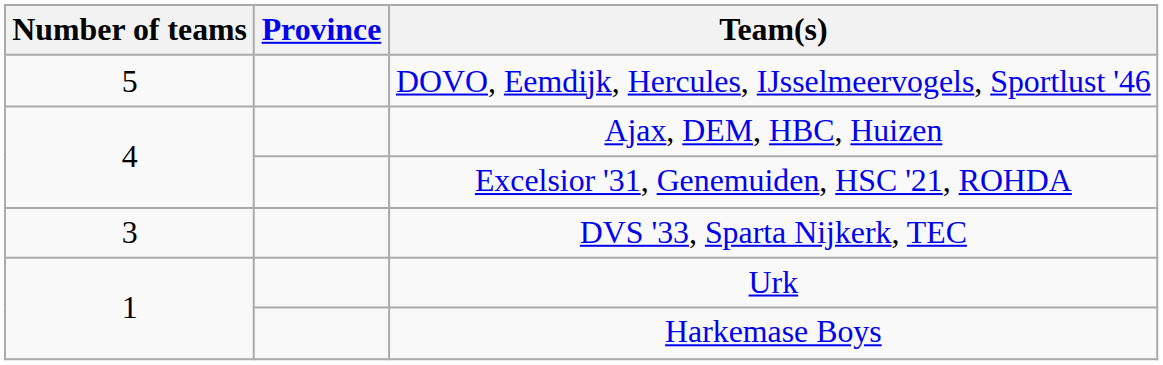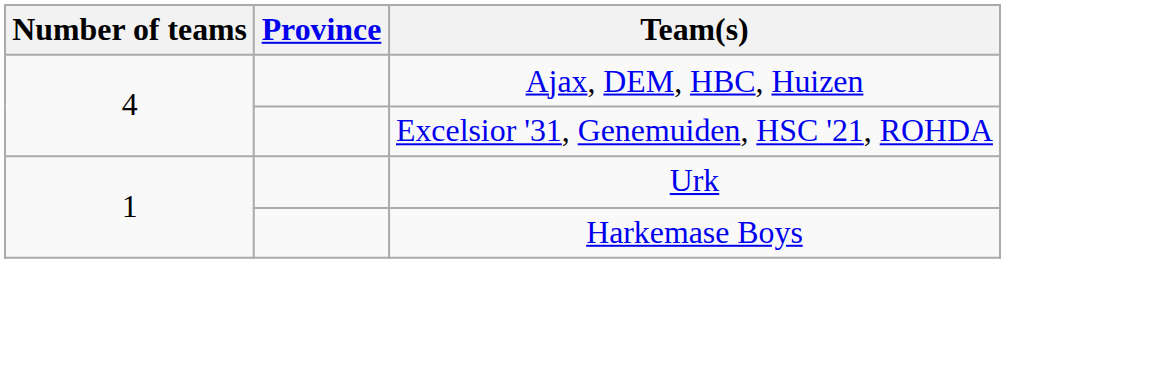- row: 5 | DOVO, Eemdijk, Hercules, IJsselmeervogels, Sportlust '46
- row: 3 | DVS '33, Sparta Nijkerk, TEC
